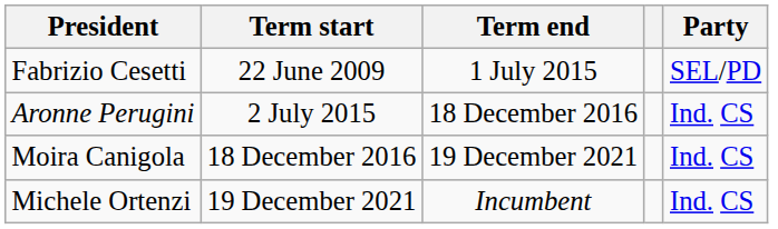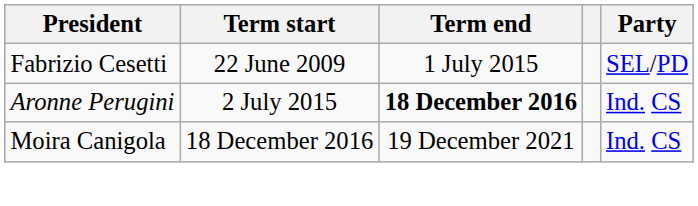Aronne Perugini | Term end: normal -> bold
- row: Michele Ortenzi | 19 December 2021 | Incumbent | Ind. CS
